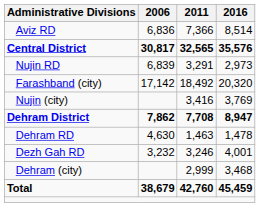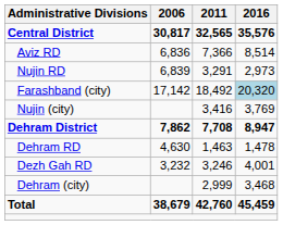rows swapped: Central District <-> Aviz RD
Farashband (city) | 2016: no background -> lightblue background
